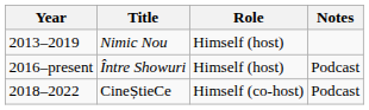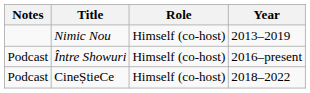columns swapped: Year <-> Notes
Nimic Nou | Role: Himself (host) -> Himself (co-host)
Între Showuri | Role: Himself (host) -> Himself (co-host)
